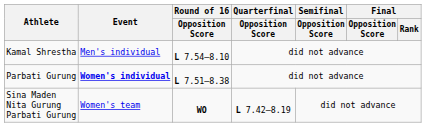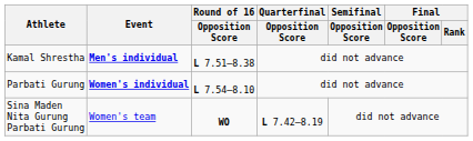Kamal Shrestha | Event: normal -> bold
Kamal Shrestha | Round of 16 / Opposition Score: L 7.54–8.10 -> L 7.51–8.38
Parbati Gurung | Round of 16 / Opposition Score: L 7.51–8.38 -> L 7.54–8.10
